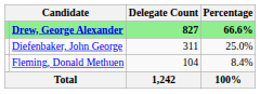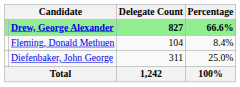rows swapped: Diefenbaker, John George <-> Fleming, Donald Methuen
